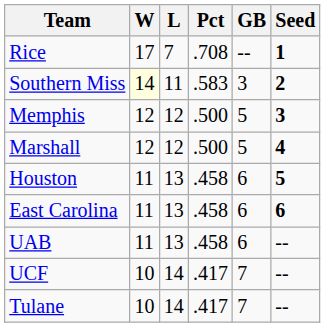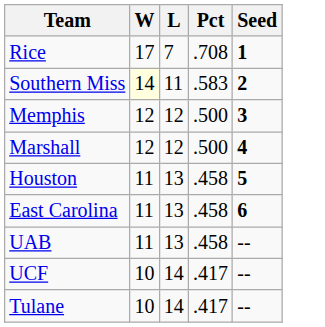- column: GB | -- | 3 | 5 | 5 | 6 | 6 | 6 | 7 | 7
